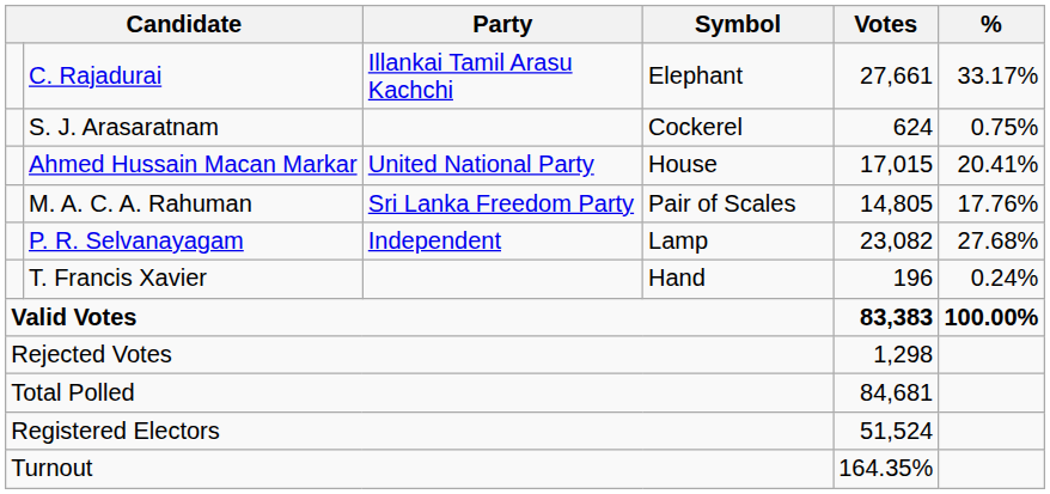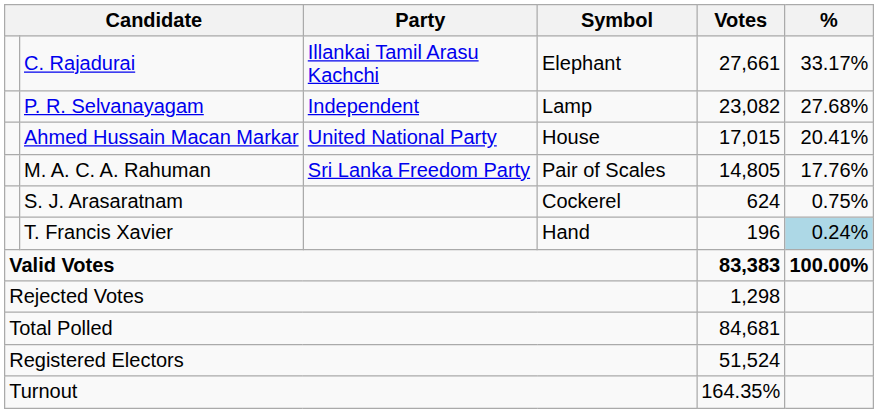rows swapped: P. R. Selvanayagam <-> S. J. Arasaratnam
T. Francis Xavier | %: no background -> lightblue background
